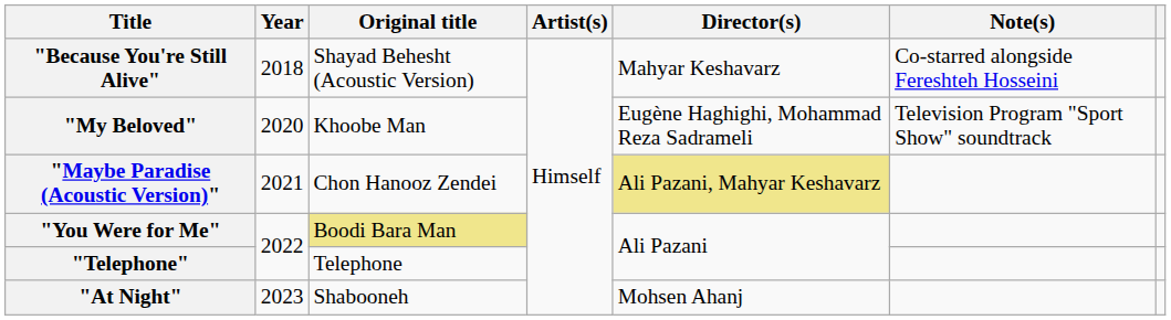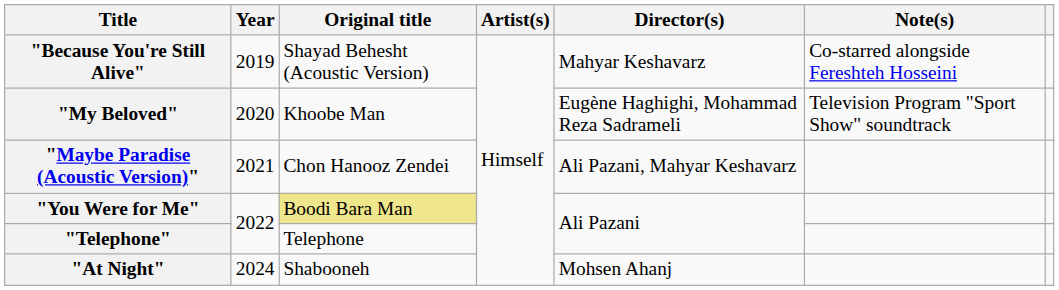"Because You're Still Alive" | Year: 2018 -> 2019
"Maybe Paradise (Acoustic Version)" | Director(s): khaki background -> no background
"At Night" | Year: 2023 -> 2024
